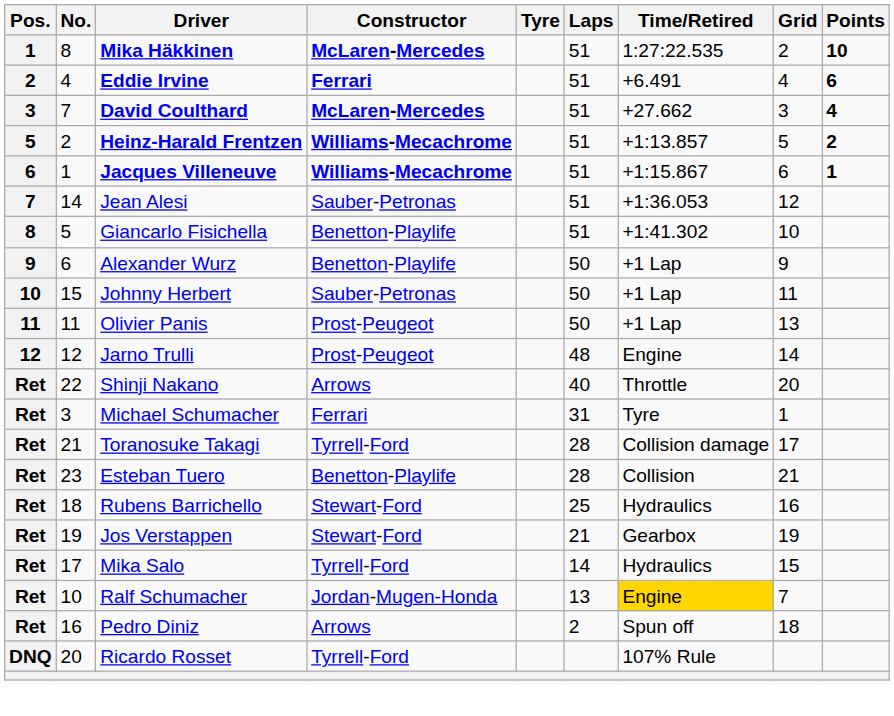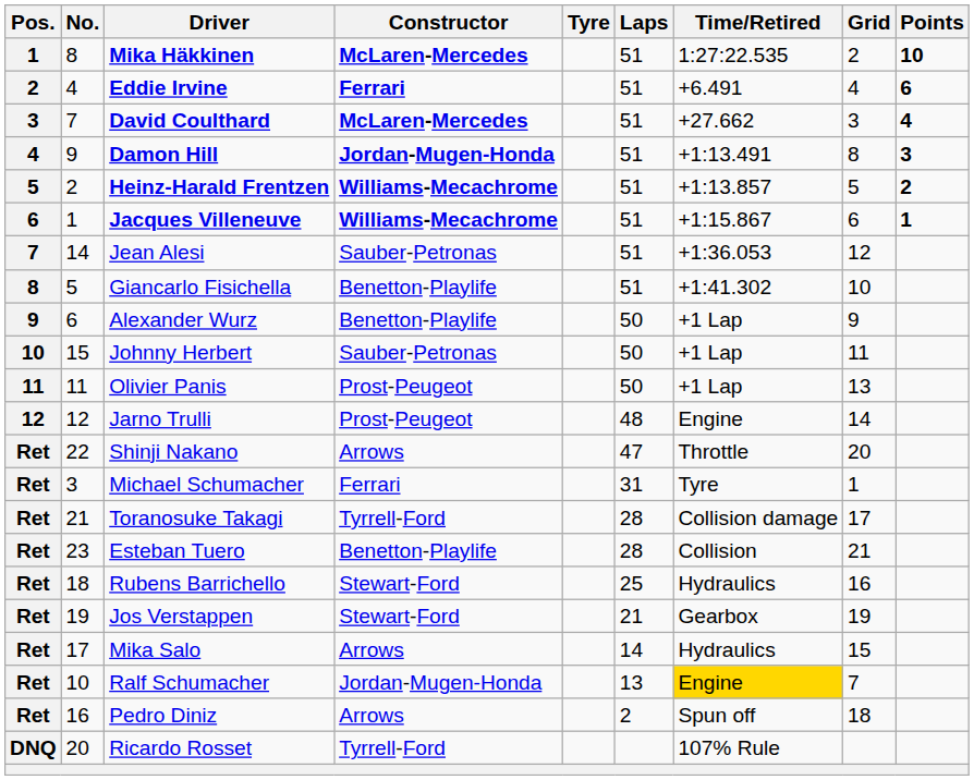+ row: 4 | 9 | Damon Hill | Jordan-Mugen-Honda | 51 | +1:13.491 | 8 | 3
Shinji Nakano | Laps: 40 -> 47
Mika Salo | Constructor: Tyrrell-Ford -> Arrows
